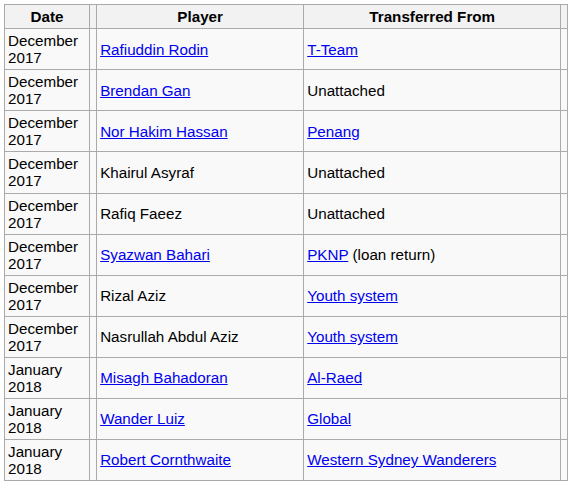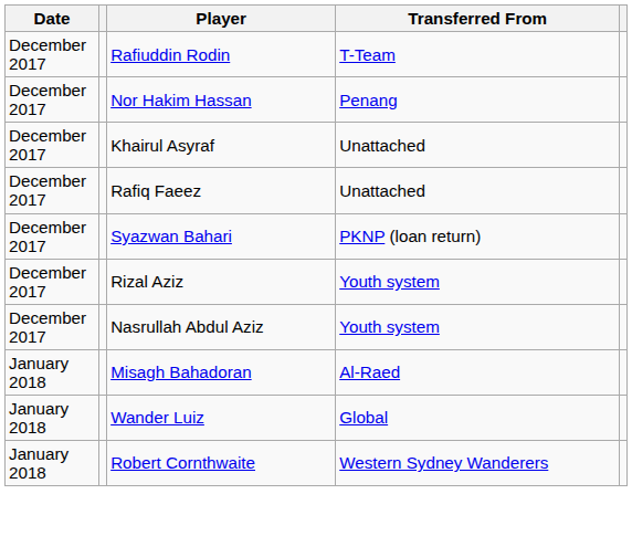- row: December 2017 | Brendan Gan | Unattached
